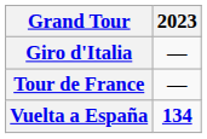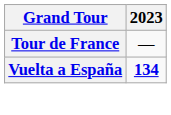- row: Giro d'Italia | —
